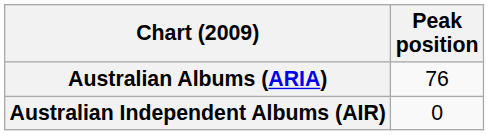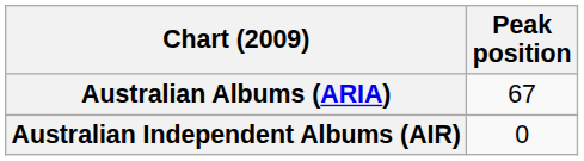Australian Albums (ARIA) | Peak position: 76 -> 67
